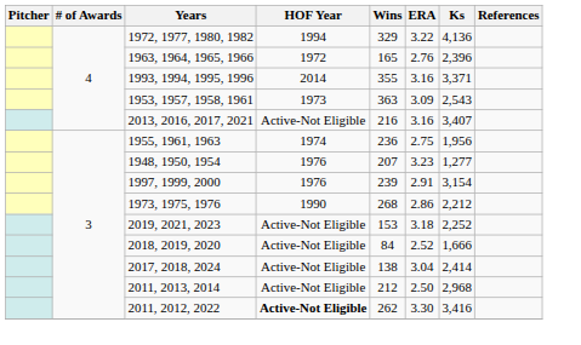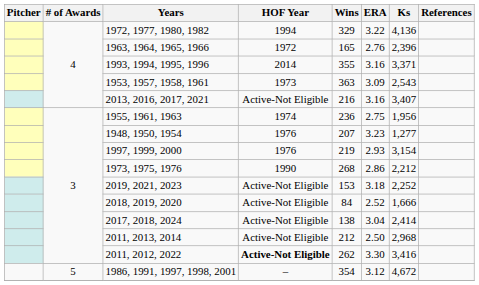1997, 1999, 2000 | Wins: 239 -> 219
1997, 1999, 2000 | ERA: 2.91 -> 2.93
+ row: 5 | 1986, 1991, 1997, 1998, 2001 | – | 354 | 3.12 | 4,672
